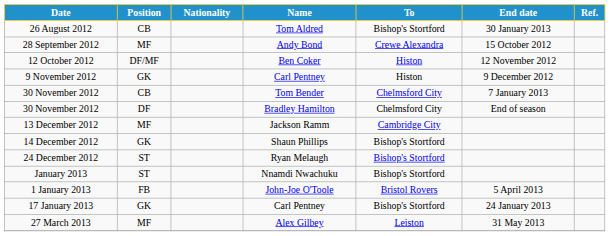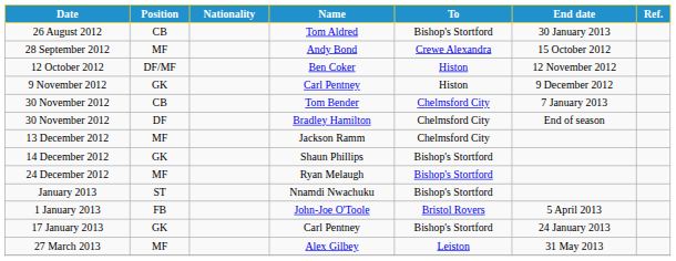13 December 2012 | To: Cambridge City -> Chelmsford City
24 December 2012 | Position: ST -> MF
